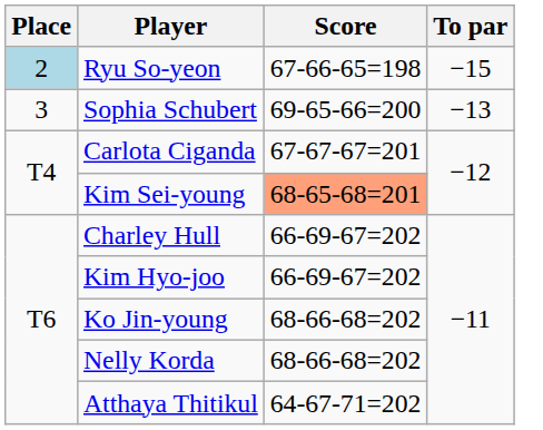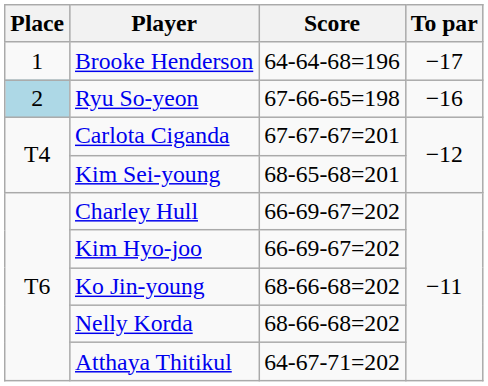+ row: 1 | Brooke Henderson | 64-64-68=196 | −17
Ryu So-yeon | To par: −15 -> −16
- row: 3 | Sophia Schubert | 69-65-66=200 | −13
Kim Sei-young | Score: lightsalmon background -> no background
